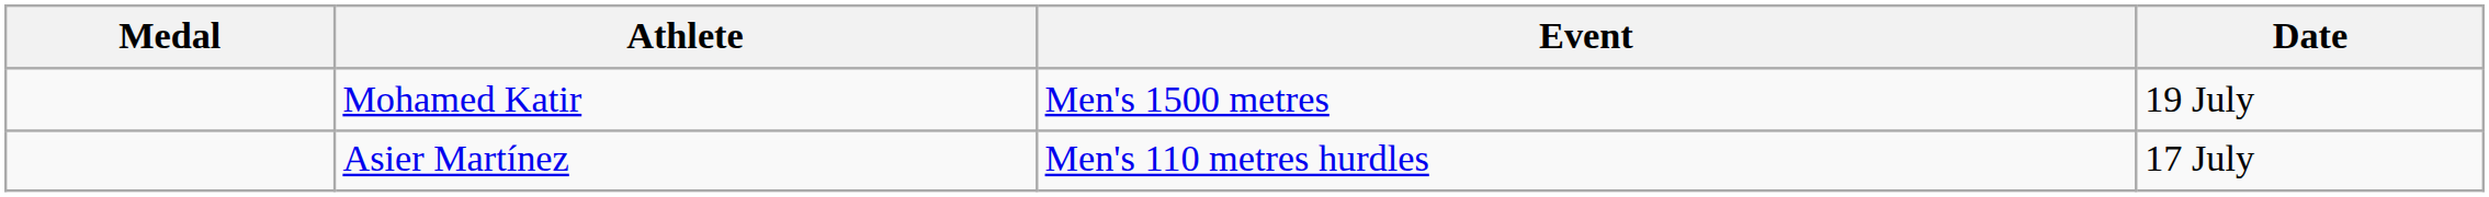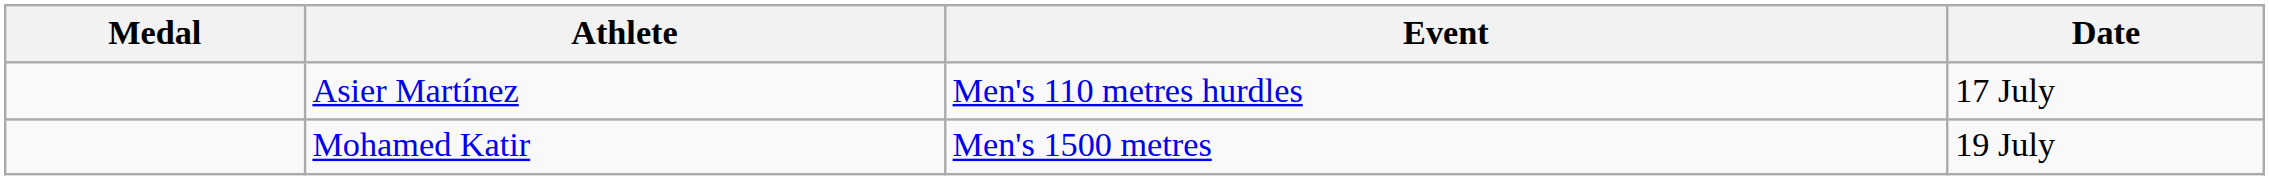rows swapped: Asier Martínez <-> Mohamed Katir
